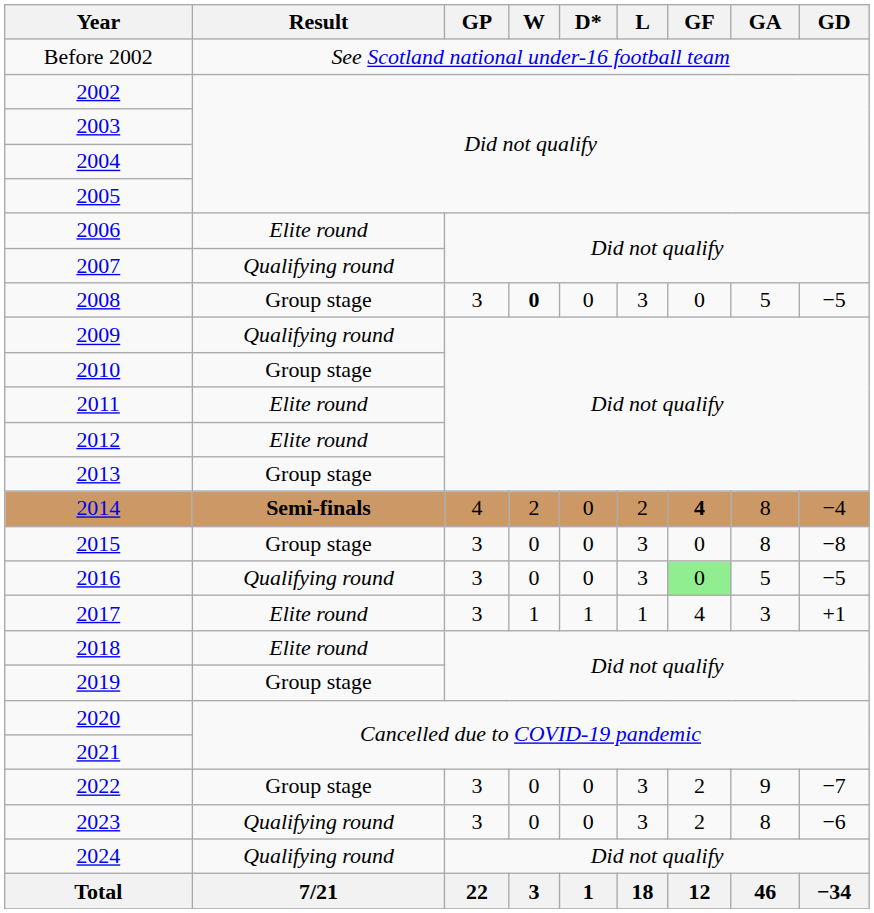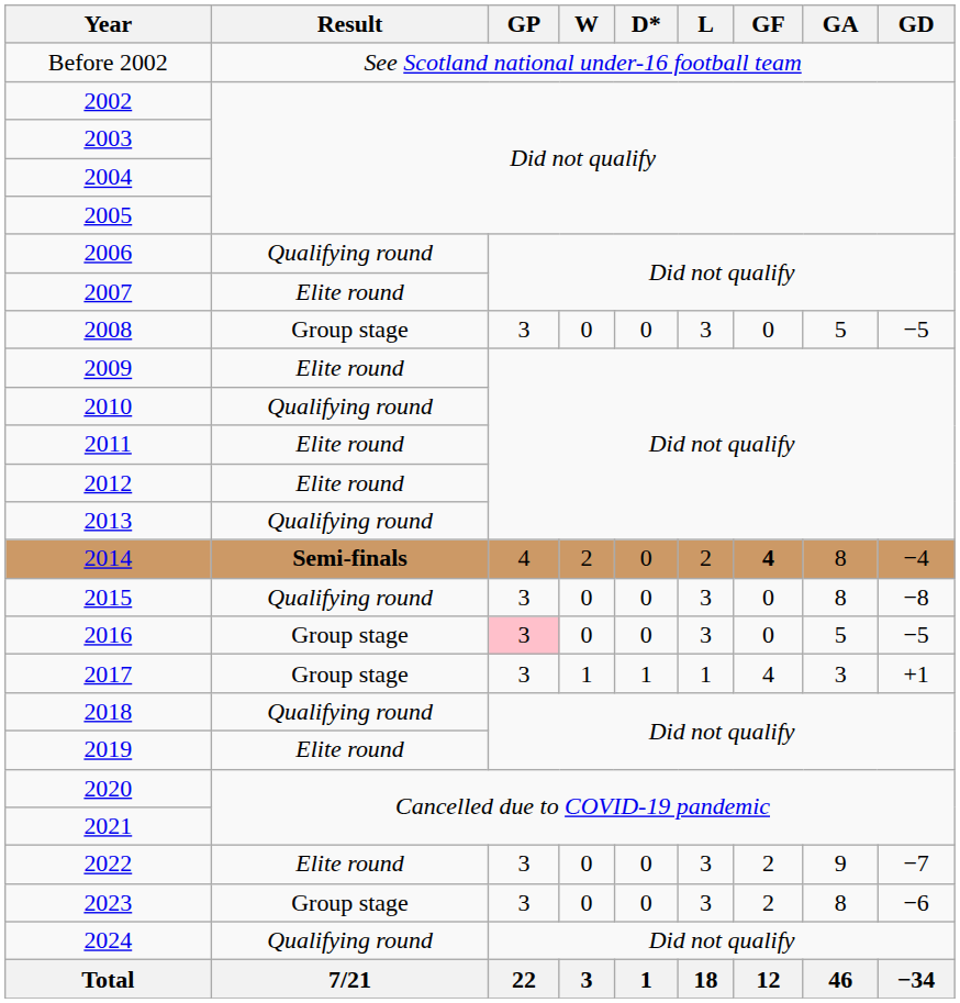2006 | Result: Elite round -> Qualifying round
2007 | Result: Qualifying round -> Elite round
2008 | W: bold -> normal
2009 | Result: Qualifying round -> Elite round
2010 | Result: Group stage -> Qualifying round
2013 | Result: Group stage -> Qualifying round
2015 | Result: Group stage -> Qualifying round
2016 | Result: Qualifying round -> Group stage
2016 | GP: no background -> pink background
2016 | GF: lightgreen background -> no background
2017 | Result: Elite round -> Group stage
2018 | Result: Elite round -> Qualifying round
2019 | Result: Group stage -> Elite round
2022 | Result: Group stage -> Elite round
2023 | Result: Qualifying round -> Group stage
